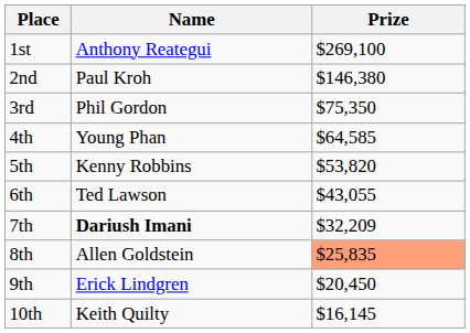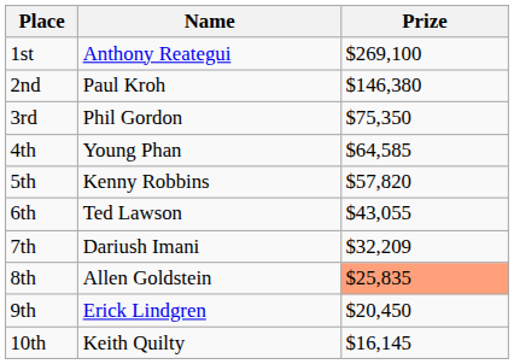5th | Prize: $53,820 -> $57,820
7th | Name: bold -> normal
